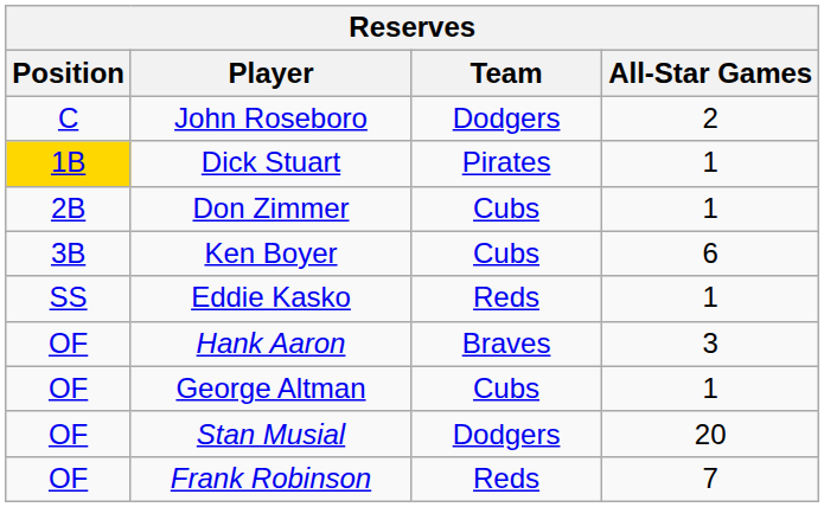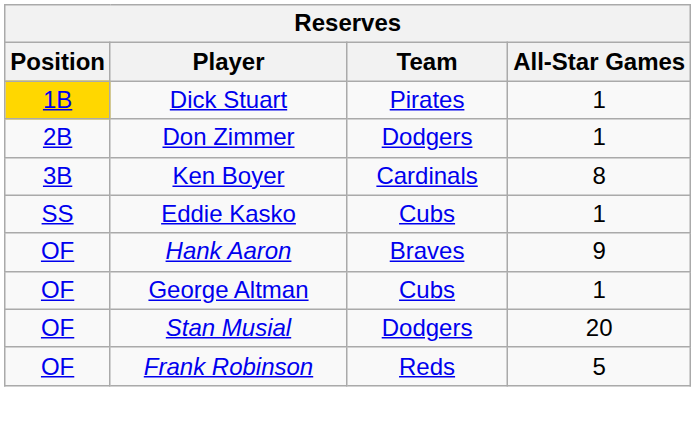- row: C | John Roseboro | Dodgers | 2
Don Zimmer | Team: Cubs -> Dodgers
Ken Boyer | Team: Cubs -> Cardinals
Ken Boyer | All-Star Games: 6 -> 8
Eddie Kasko | Team: Reds -> Cubs
Hank Aaron | All-Star Games: 3 -> 9
Frank Robinson | All-Star Games: 7 -> 5
